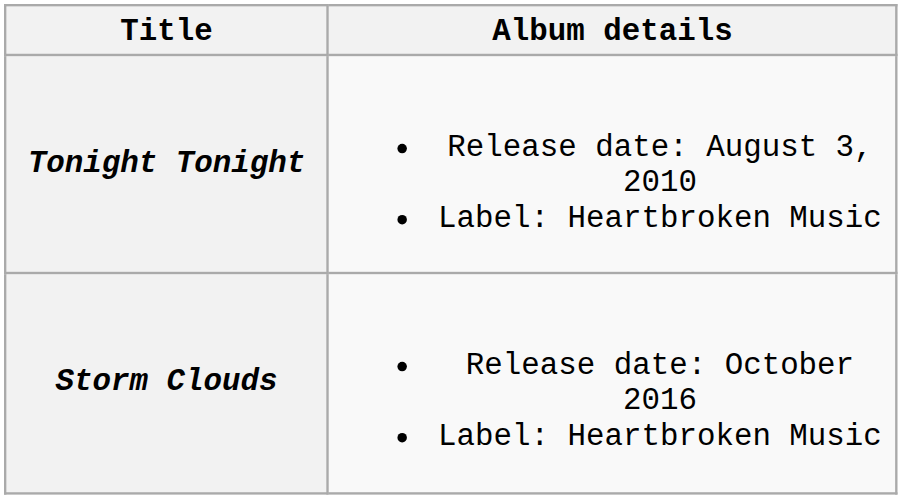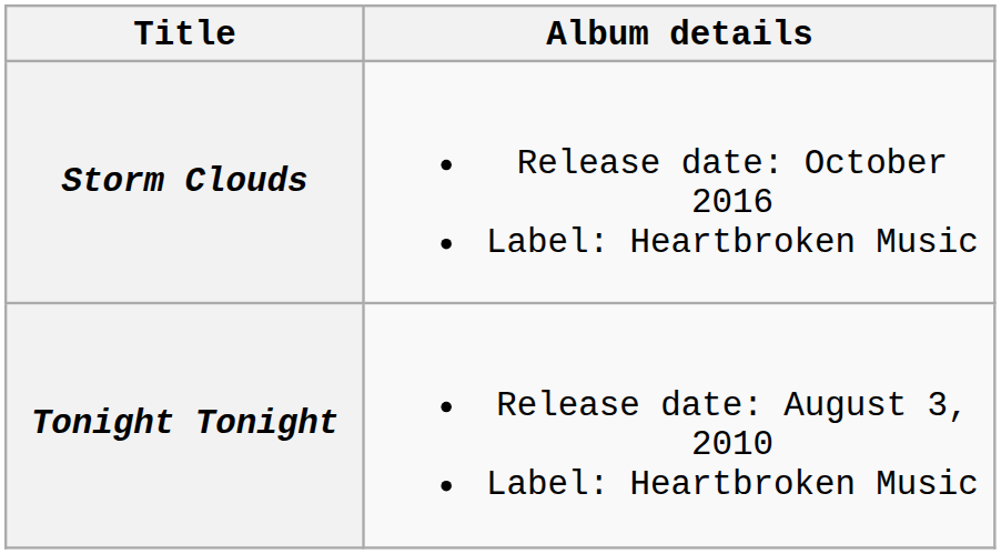rows swapped: Tonight Tonight <-> Storm Clouds
